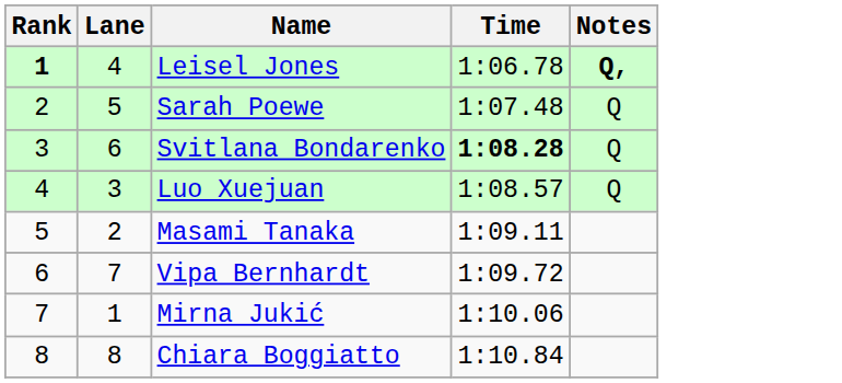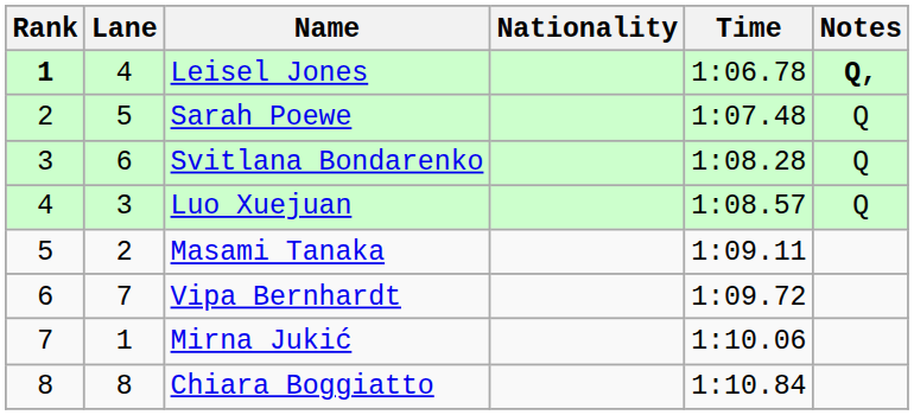+ column: Nationality
Svitlana Bondarenko | Time: bold -> normal
